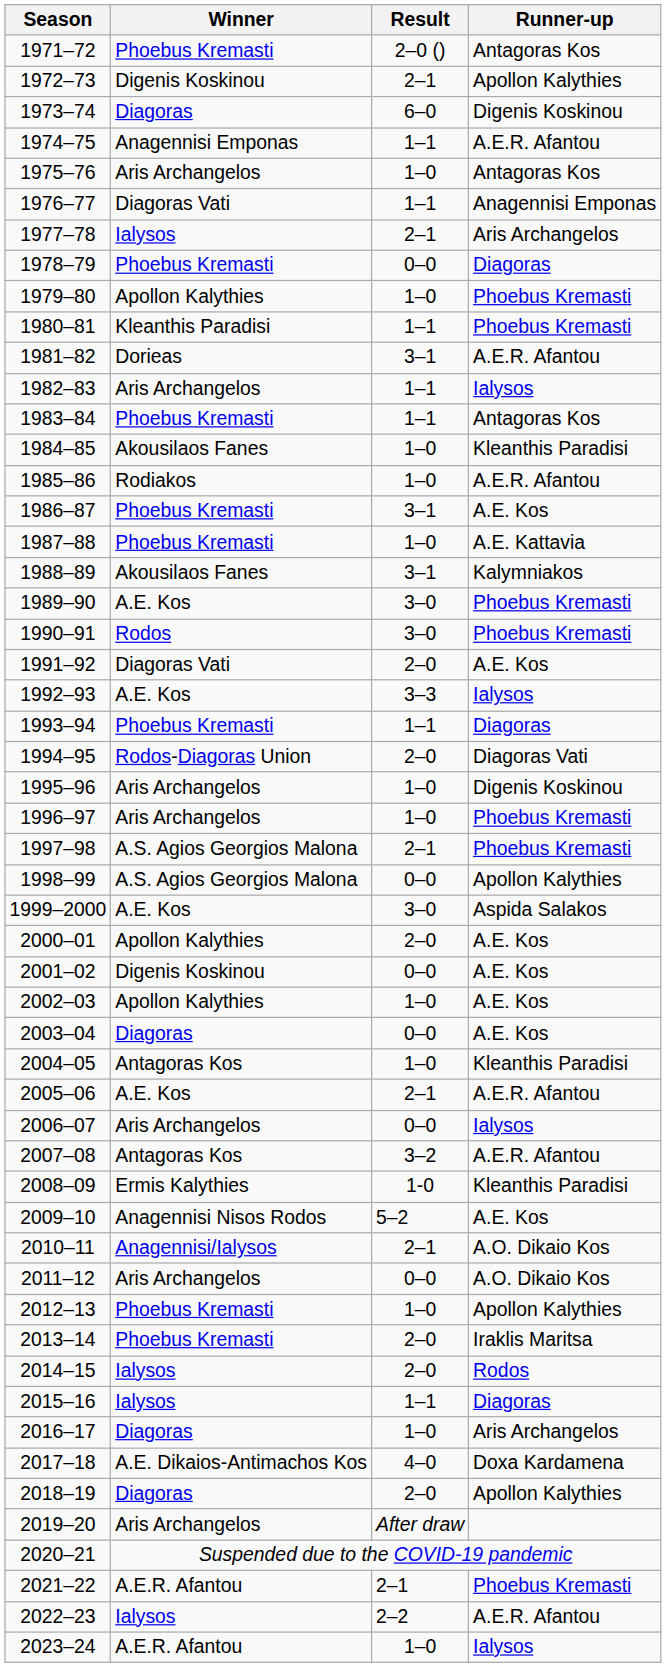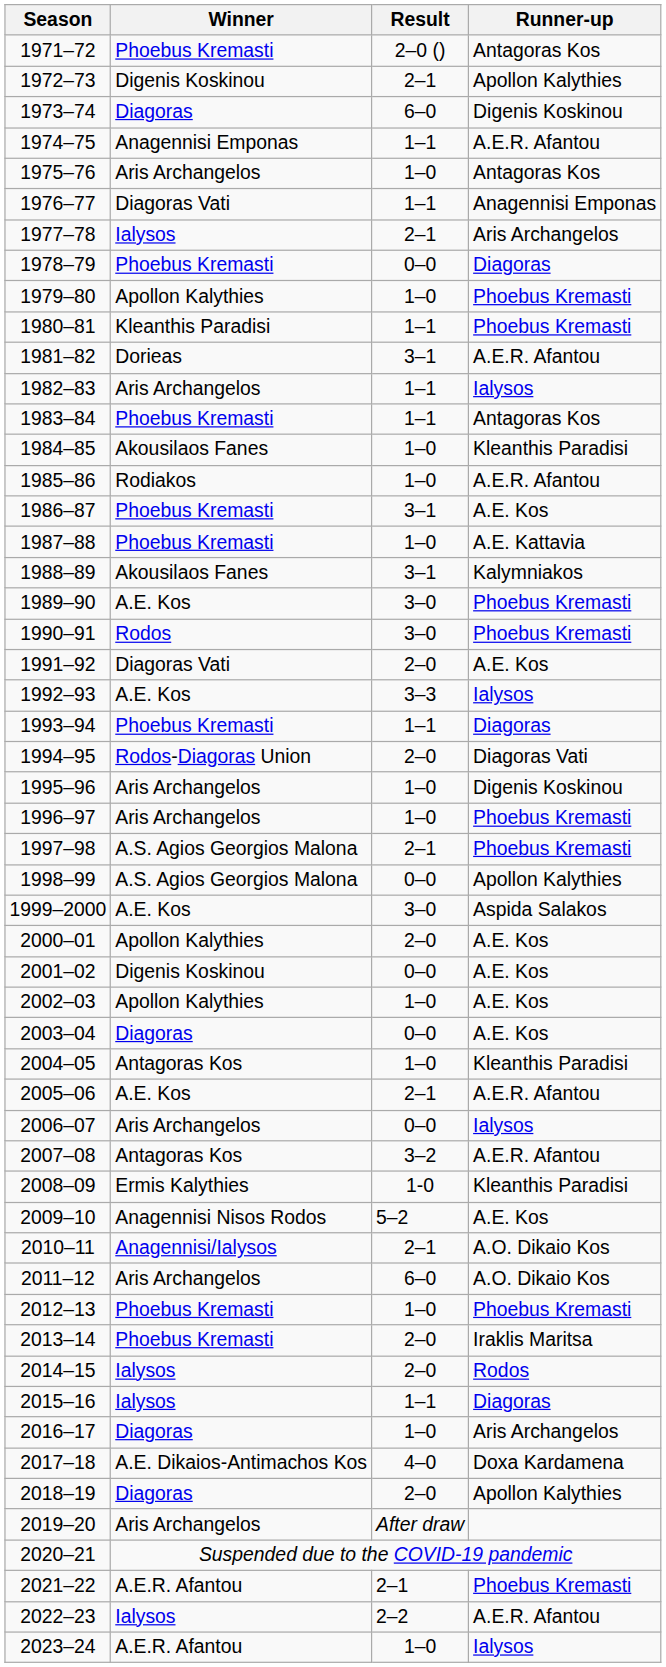2011–12 | Result: 0–0 -> 6–0
2012–13 | Runner-up: Apollon Kalythies -> Phoebus Kremasti
